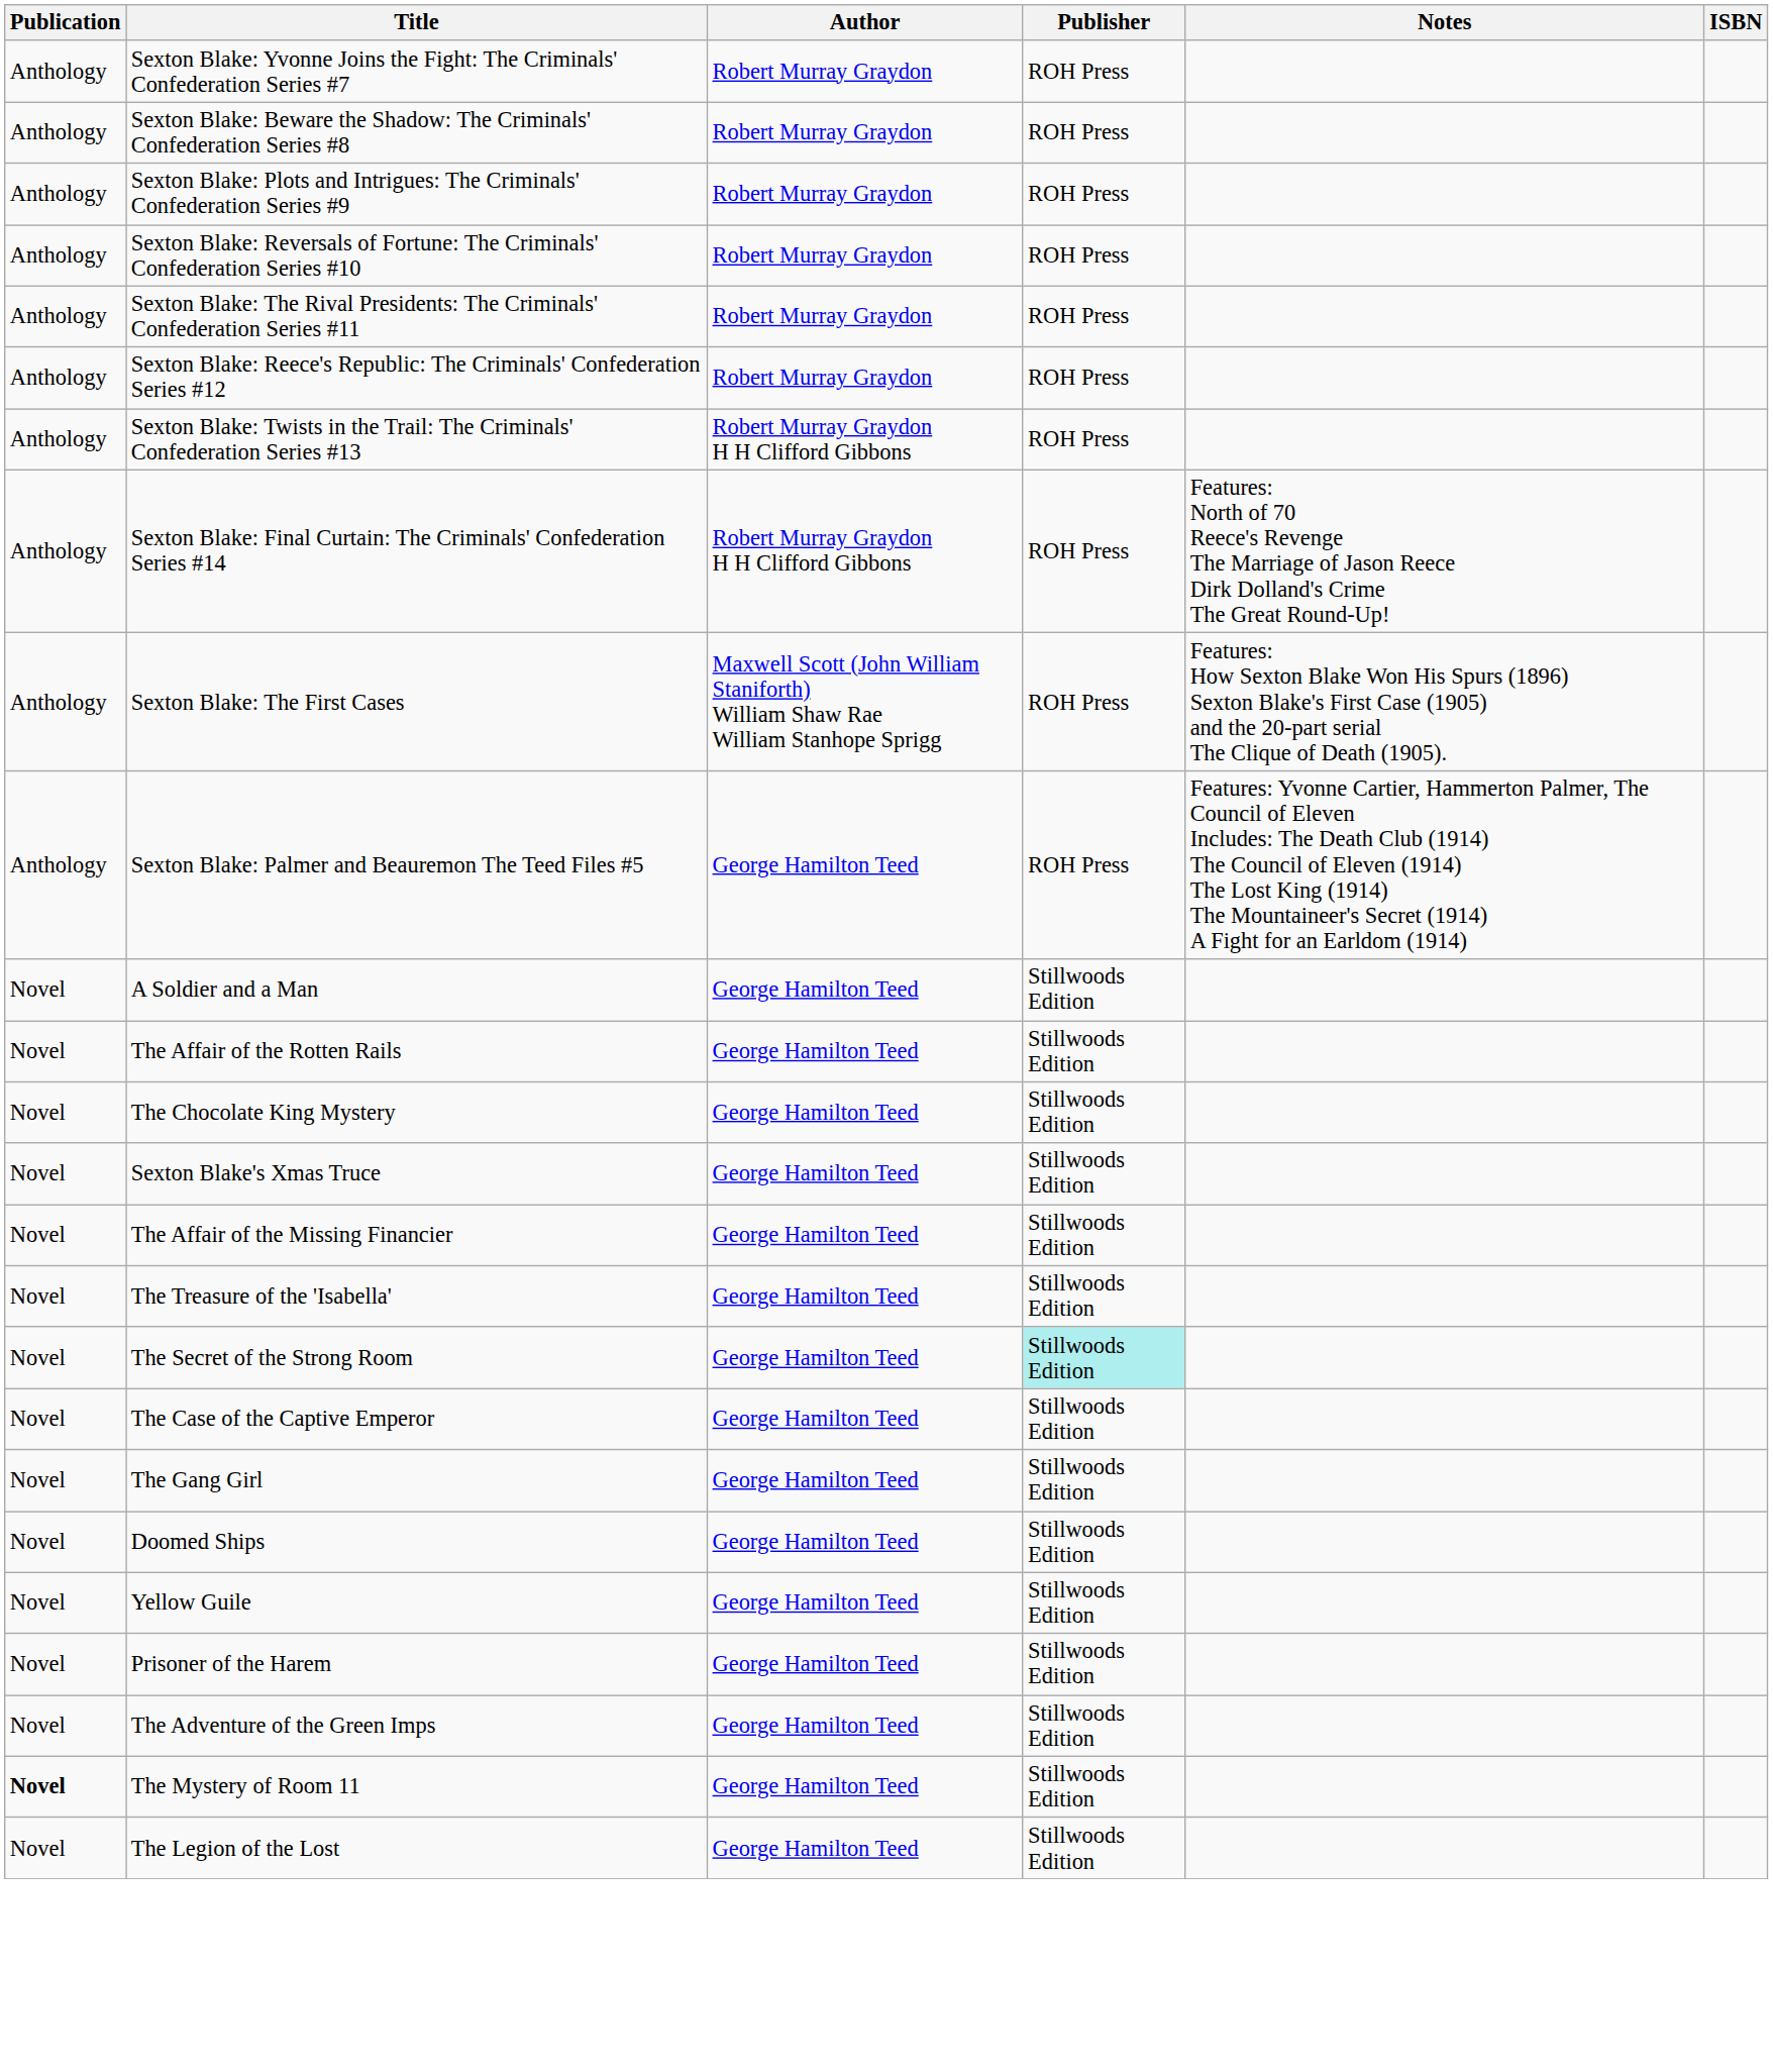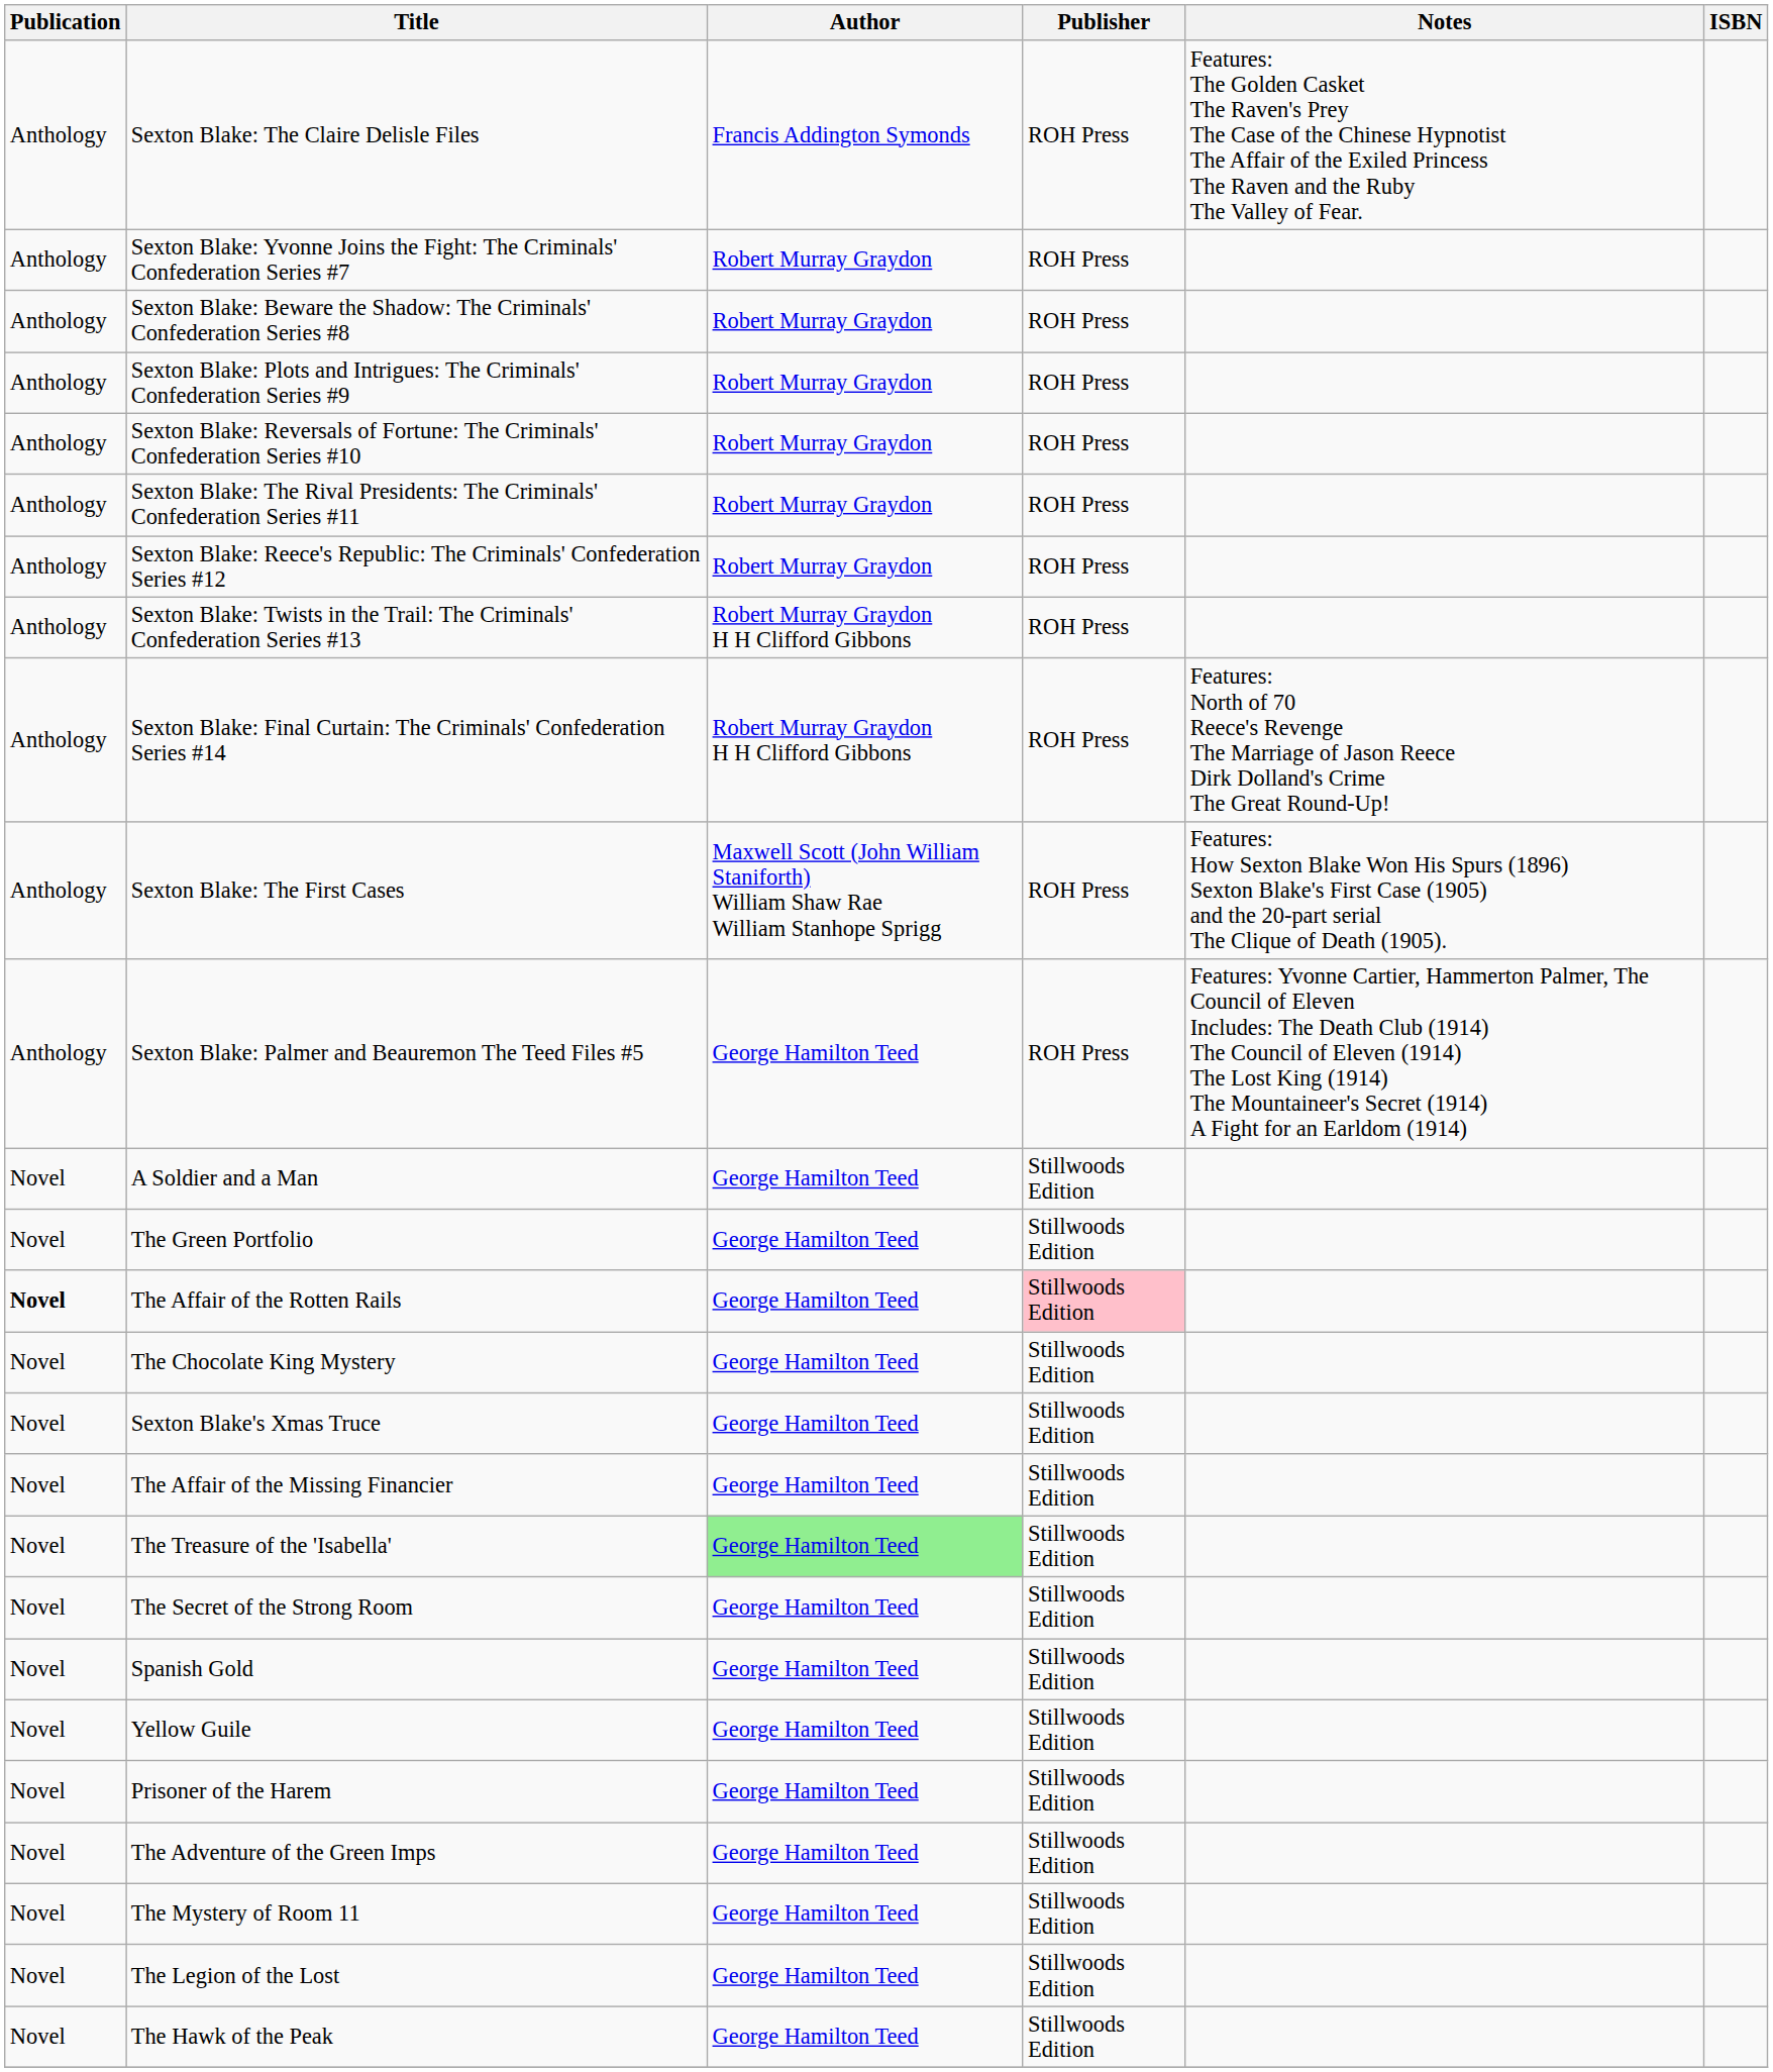+ row: Anthology | Sexton Blake: The Claire Delisle Files | Francis Addington Symonds | ROH Press | Features: The Golden Casket The Raven's Prey The Case of the Chinese Hypnotist The Affair of the Exiled Princess The Raven and the Ruby The Valley of Fear.
+ row: Novel | The Green Portfolio | George Hamilton Teed | Stillwoods Edition
The Affair of the Rotten Rails | Publication: normal -> bold
The Affair of the Rotten Rails | Publisher: no background -> pink background
The Treasure of the 'Isabella' | Author: no background -> lightgreen background
The Secret of the Strong Room | Publisher: paleturquoise background -> no background
- row: Novel | The Case of the Captive Emperor | George Hamilton Teed | Stillwoods Edition
- row: Novel | The Gang Girl | George Hamilton Teed | Stillwoods Edition
+ row: Novel | Spanish Gold | George Hamilton Teed | Stillwoods Edition
- row: Novel | Doomed Ships | George Hamilton Teed | Stillwoods Edition
The Mystery of Room 11 | Publication: bold -> normal
+ row: Novel | The Hawk of the Peak | George Hamilton Teed | Stillwoods Edition
